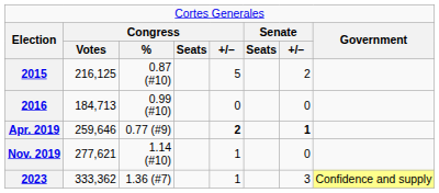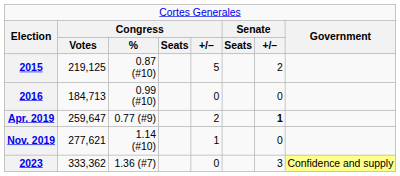2015 | column 2: 216,125 -> 219,125
Apr. 2019 | column 2: 259,646 -> 259,647
Apr. 2019 | column 5: bold -> normal
2023 | column 5: 1 -> 0
